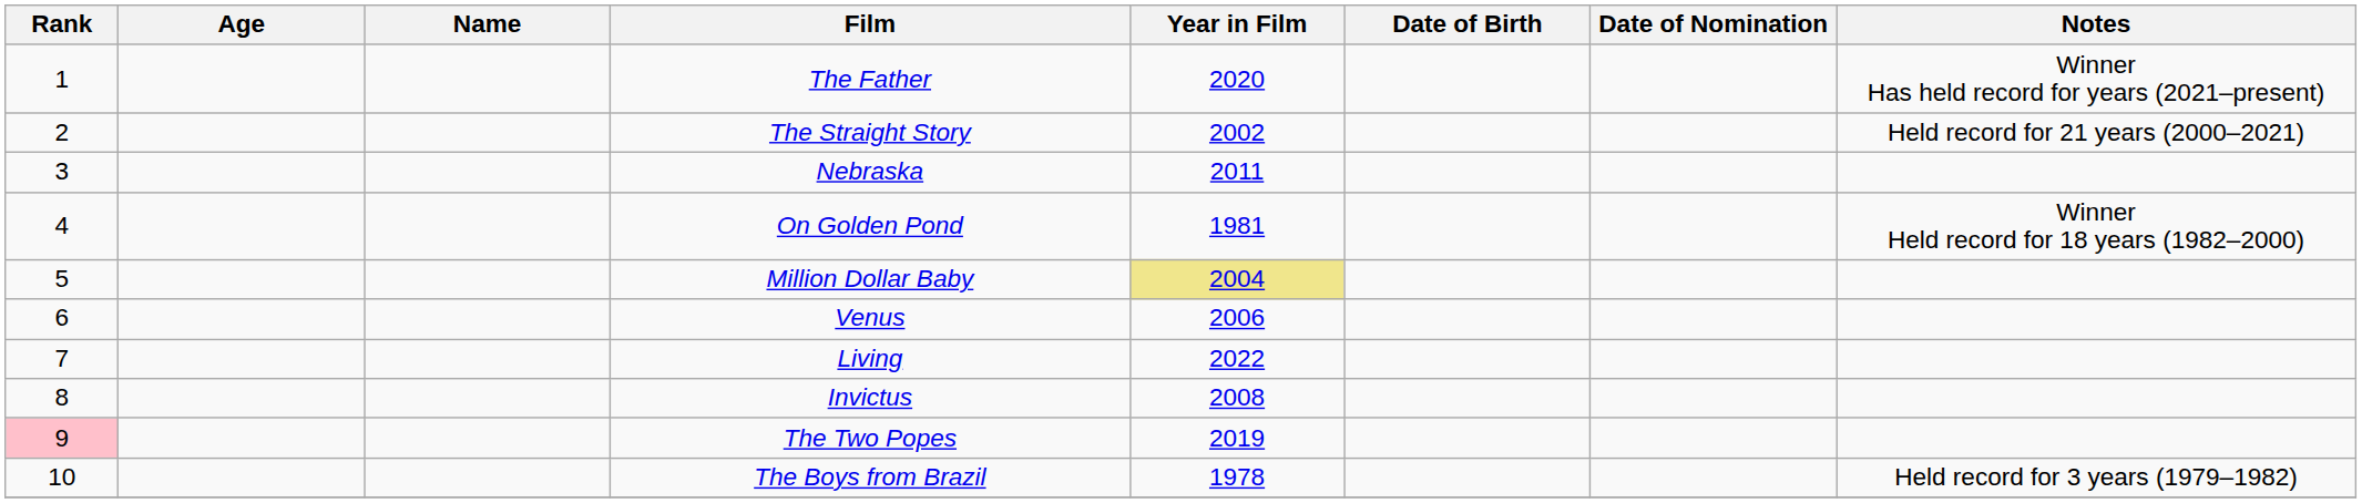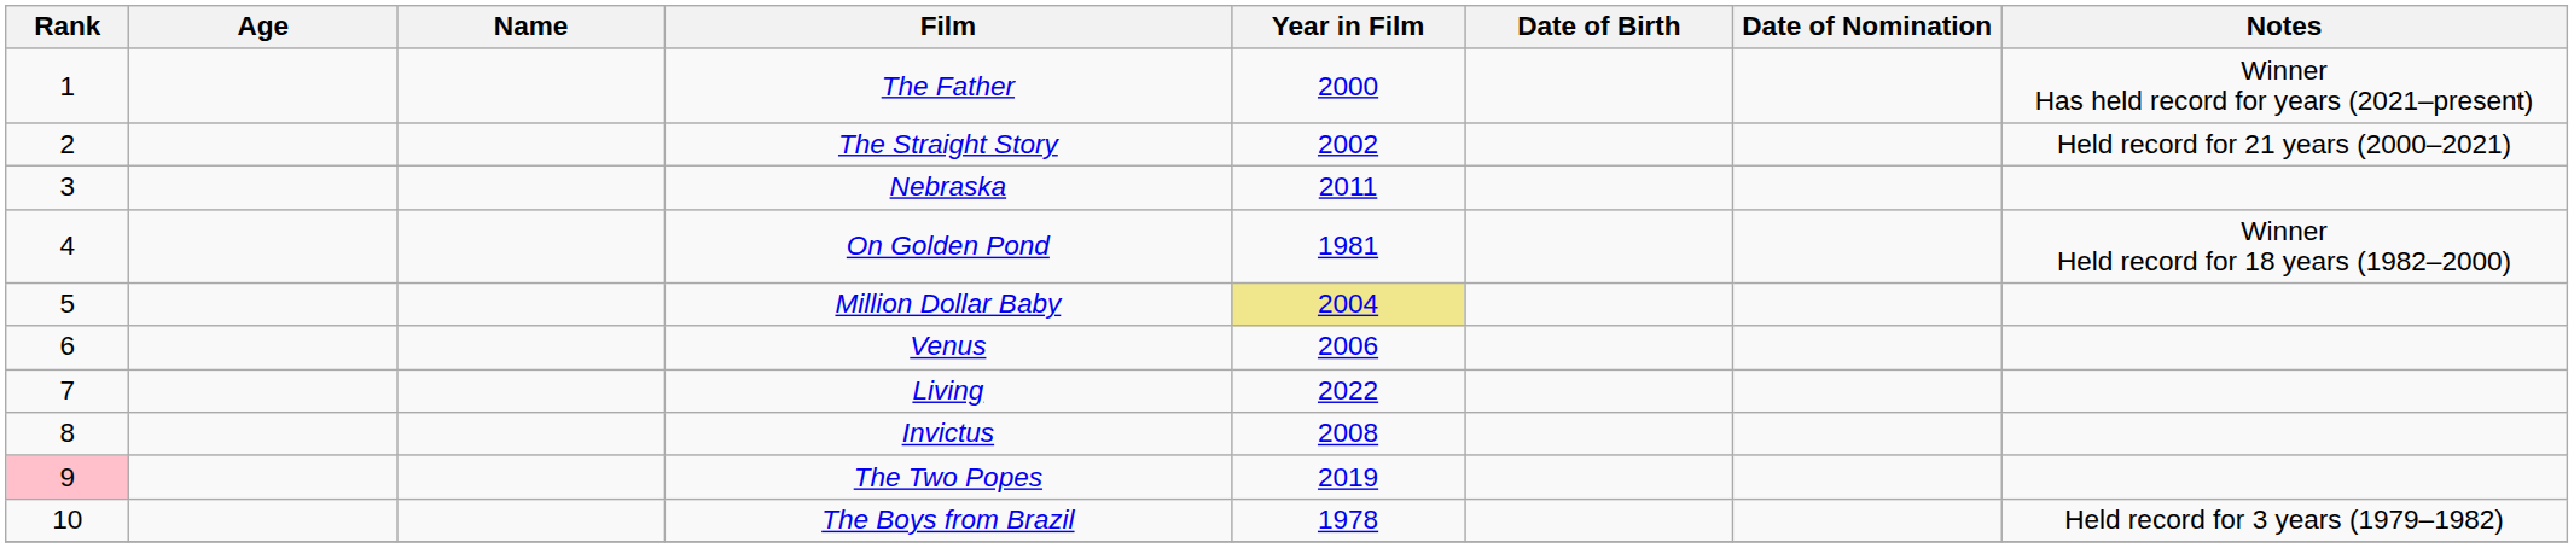The Father | Year in Film: 2020 -> 2000
